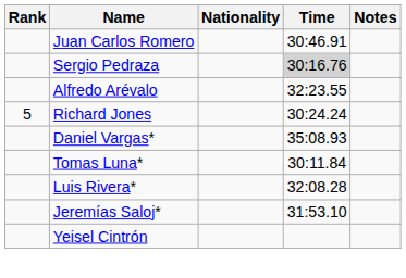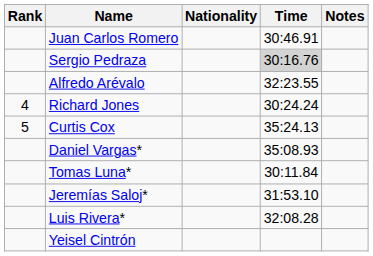Richard Jones | Rank: 5 -> 4
+ row: 5 | Curtis Cox | 35:24.13
rows swapped: Jeremías Saloj* <-> Luis Rivera*
